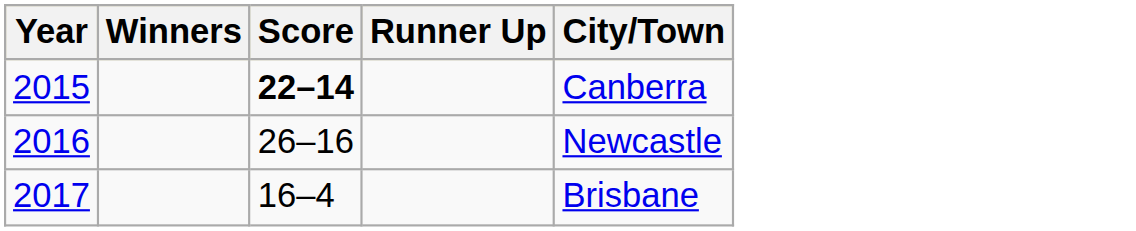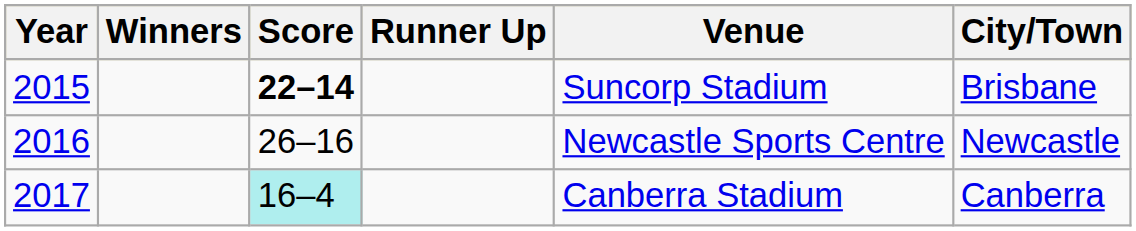+ column: Venue | Suncorp Stadium | Newcastle Sports Centre | Canberra Stadium
2015 | City/Town: Canberra -> Brisbane
2017 | Score: no background -> paleturquoise background
2017 | City/Town: Brisbane -> Canberra
